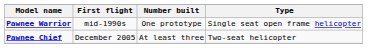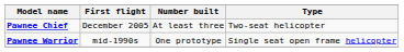rows swapped: Pawnee Warrior <-> Pawnee Chief
